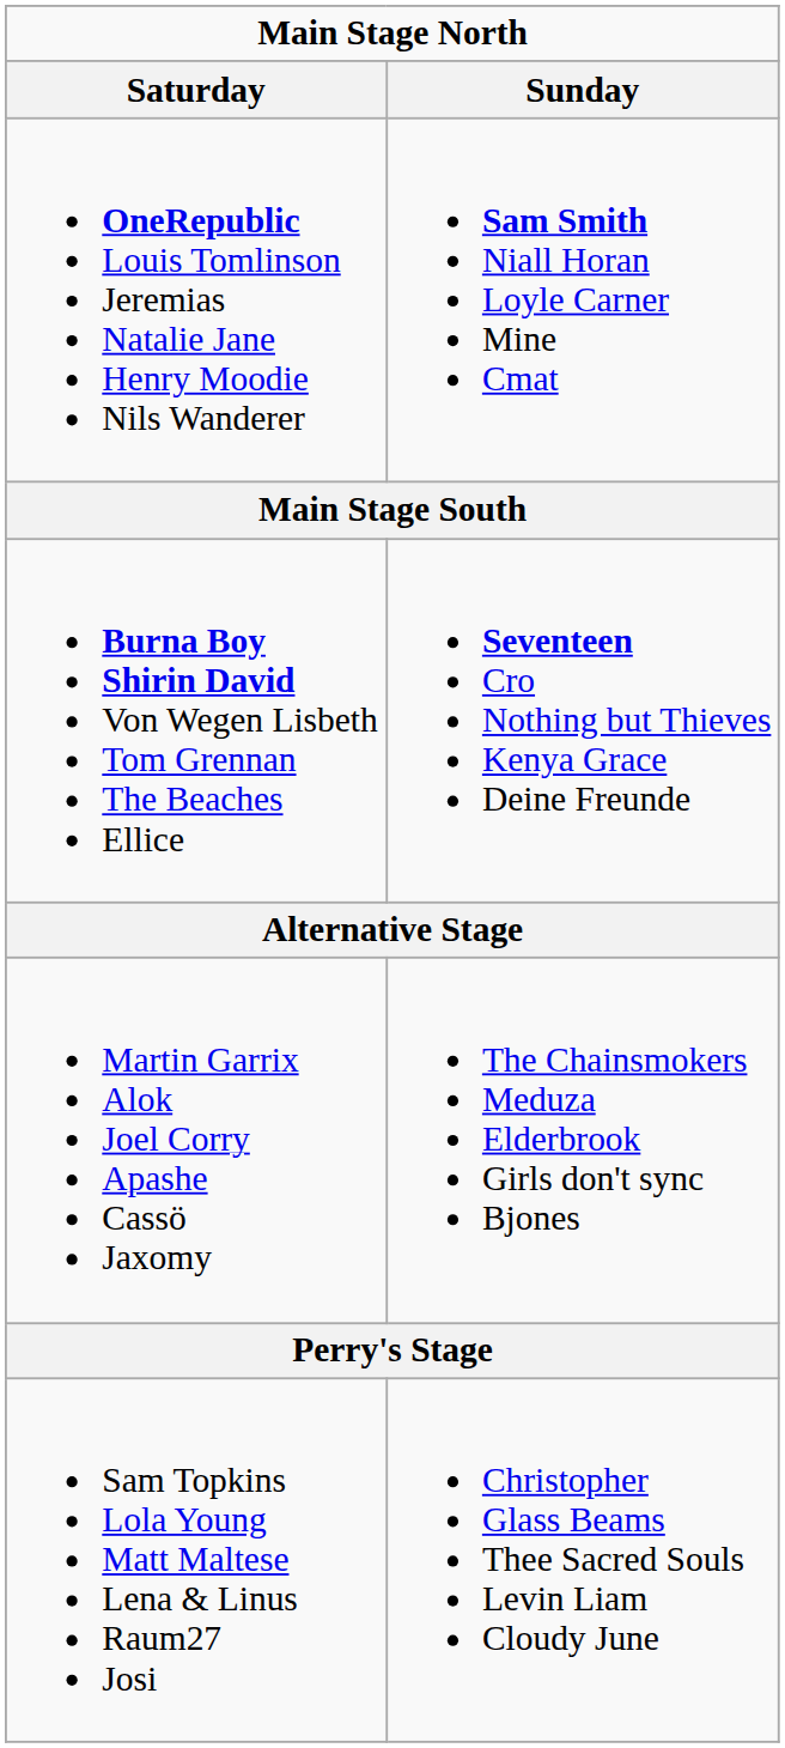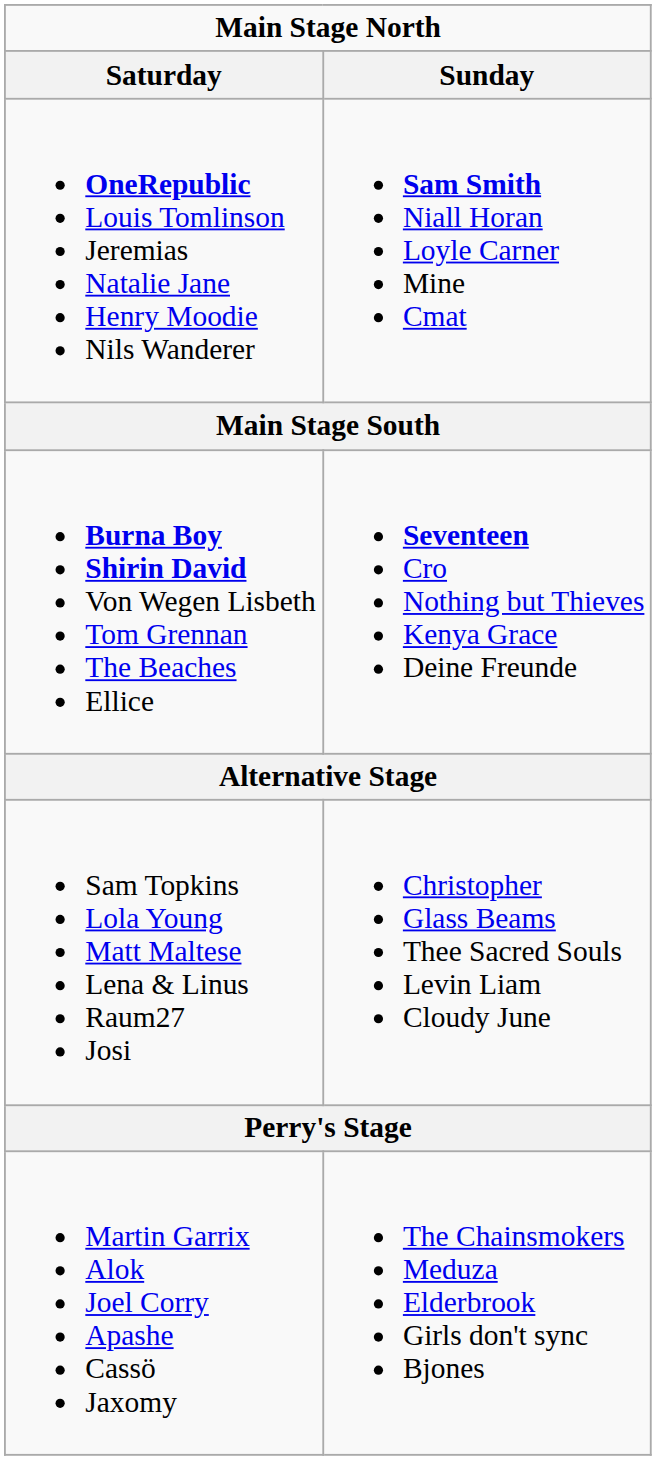rows swapped: Sam Topkins Lola Young Matt Maltese Lena & Linus Raum27 Josi <-> Martin Garrix Alok Joel Corry Apashe Cassö Jaxomy
